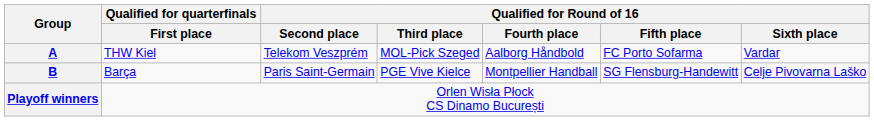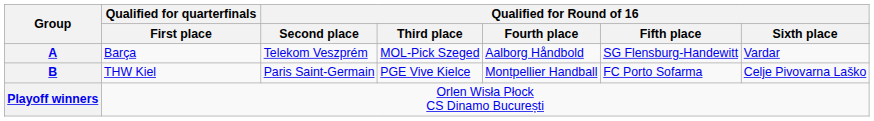A | Qualified for quarterfinals / First place: THW Kiel -> Barça
A | Qualified for Round of 16 / Fifth place: FC Porto Sofarma -> SG Flensburg-Handewitt
B | Qualified for quarterfinals / First place: Barça -> THW Kiel
B | Qualified for Round of 16 / Fifth place: SG Flensburg-Handewitt -> FC Porto Sofarma
